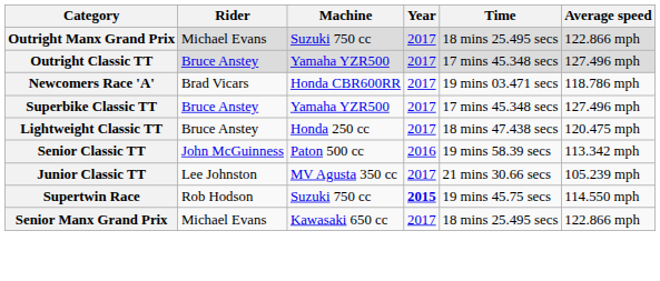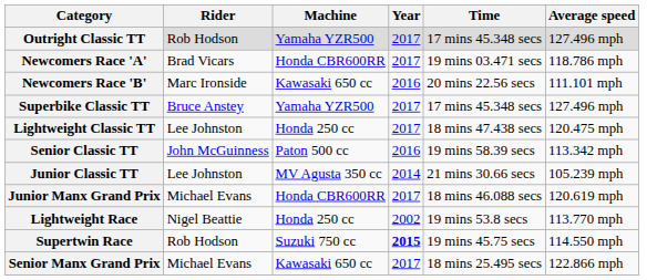- row: Outright Manx Grand Prix | Michael Evans | Suzuki 750 cc | 2017 | 18 mins 25.495 secs | 122.866 mph
Outright Classic TT | Rider: Bruce Anstey -> Rob Hodson
+ row: Newcomers Race 'B' | Marc Ironside | Kawasaki 650 cc | 2016 | 20 mins 22.56 secs | 111.101 mph
Lightweight Classic TT | Rider: Bruce Anstey -> Lee Johnston
Junior Classic TT | Year: 2017 -> 2014
+ row: Junior Manx Grand Prix | Michael Evans | Honda CBR600RR | 2017 | 18 mins 46.088 secs | 120.619 mph
+ row: Lightweight Race | Nigel Beattie | Honda 250 cc | 2002 | 19 mins 53.8 secs | 113.770 mph
